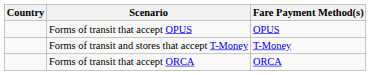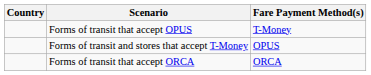Forms of transit that accept OPUS | Fare Payment Method(s): OPUS -> T-Money
Forms of transit and stores that accept T-Money | Fare Payment Method(s): T-Money -> OPUS
